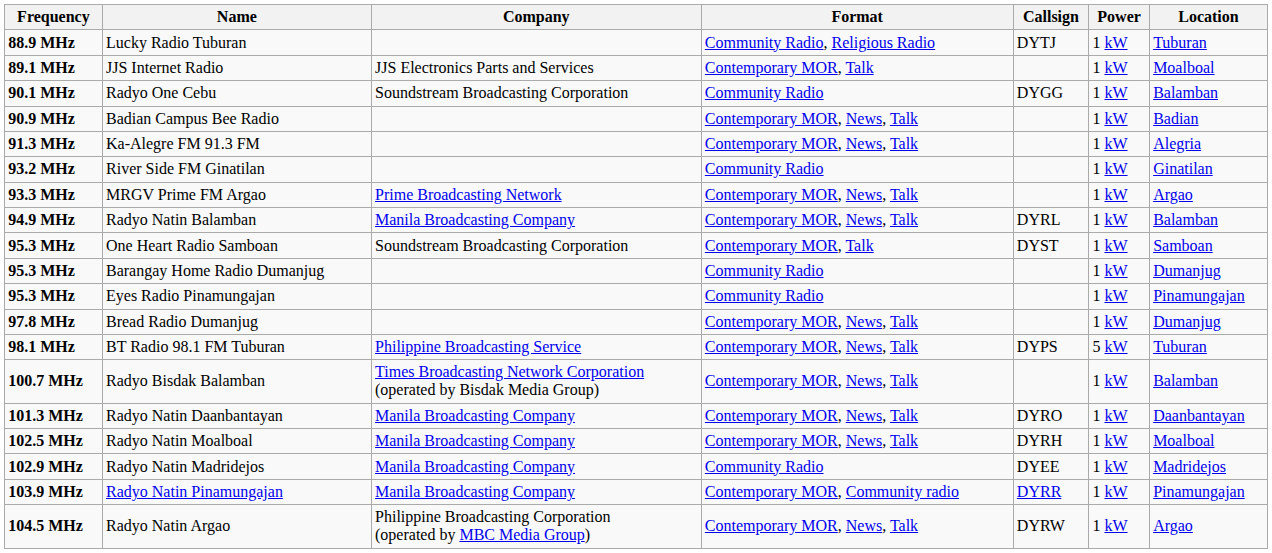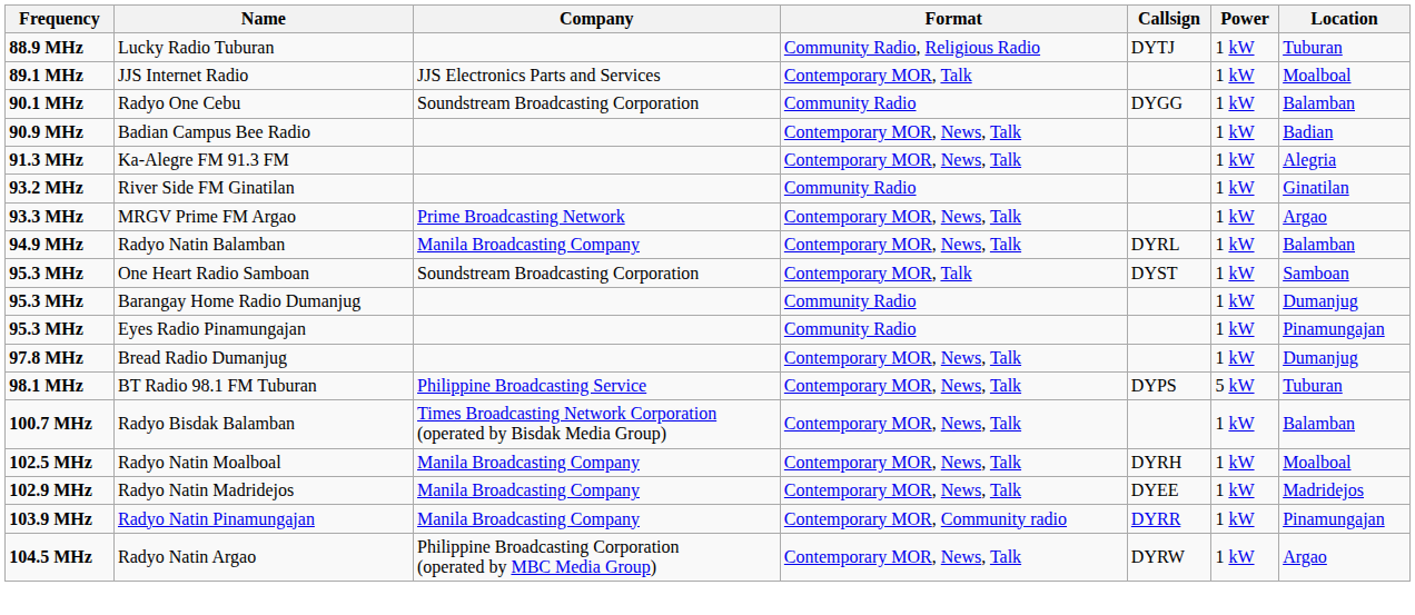- row: 101.3 MHz | Radyo Natin Daanbantayan | Manila Broadcasting Company | Contemporary MOR, News, Talk | DYRO | 1 kW | Daanbantayan
Radyo Natin Madridejos | Format: Community Radio -> Contemporary MOR, News, Talk
